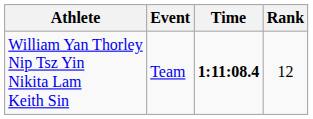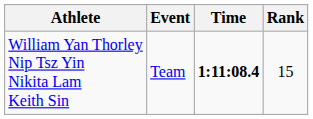William Yan Thorley Nip Tsz Yin Nikita Lam Keith Sin | Rank: 12 -> 15
